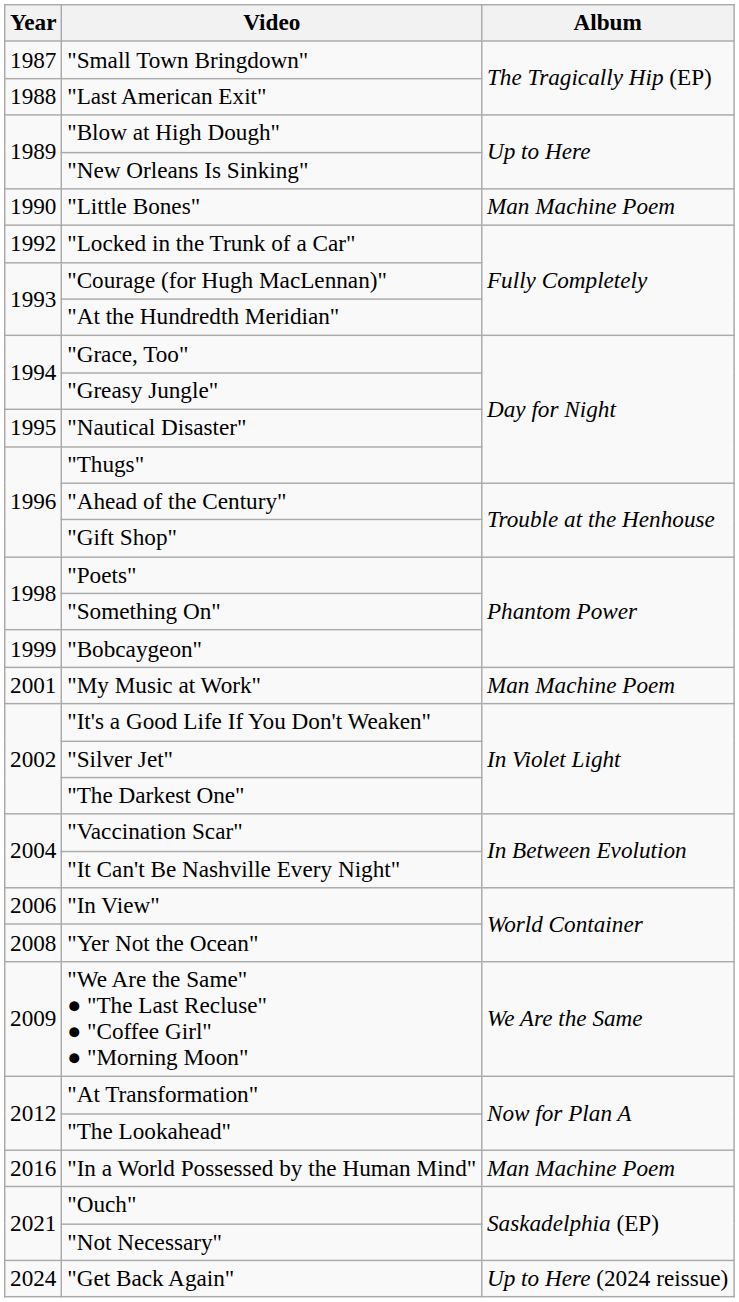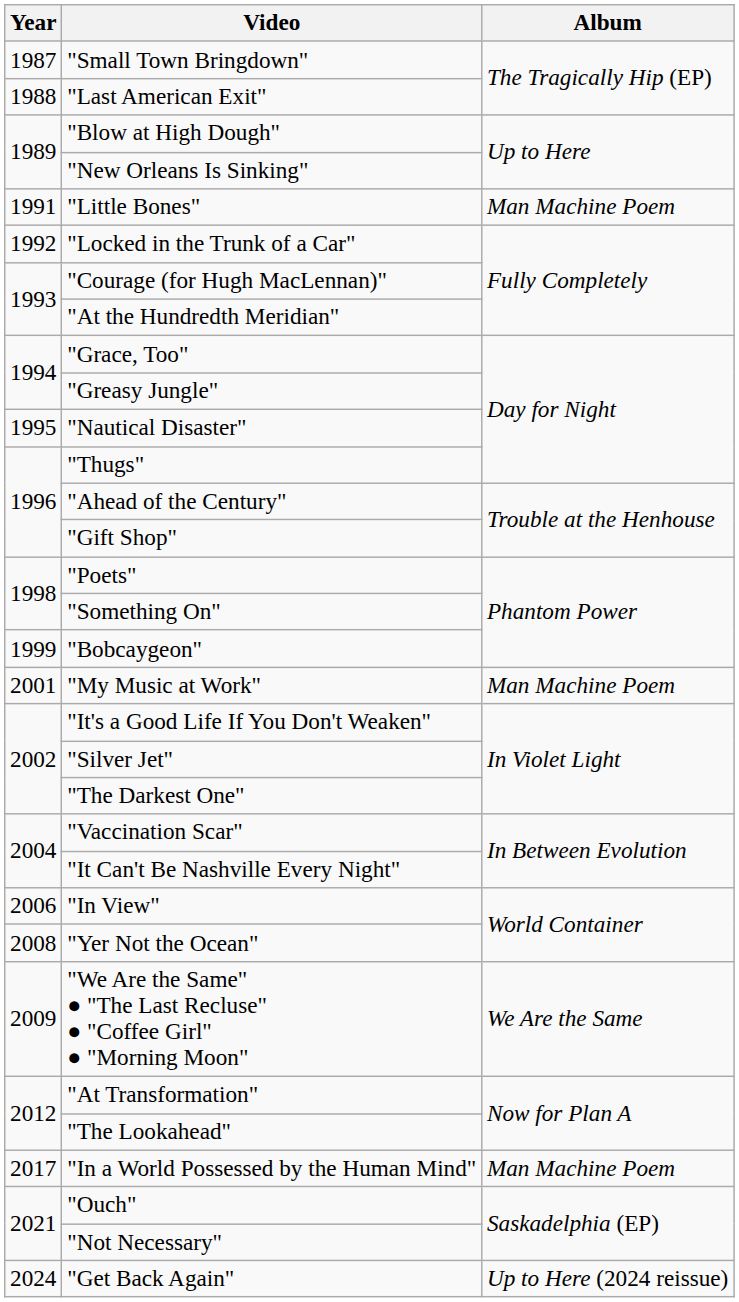"Little Bones" | Year: 1990 -> 1991
"In a World Possessed by the Human Mind" | Year: 2016 -> 2017
